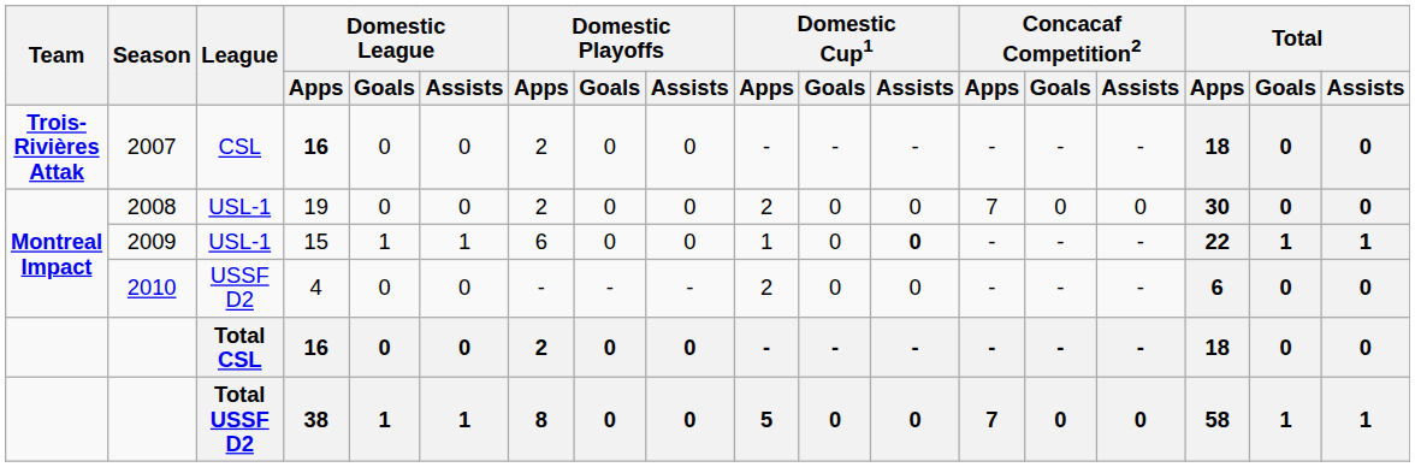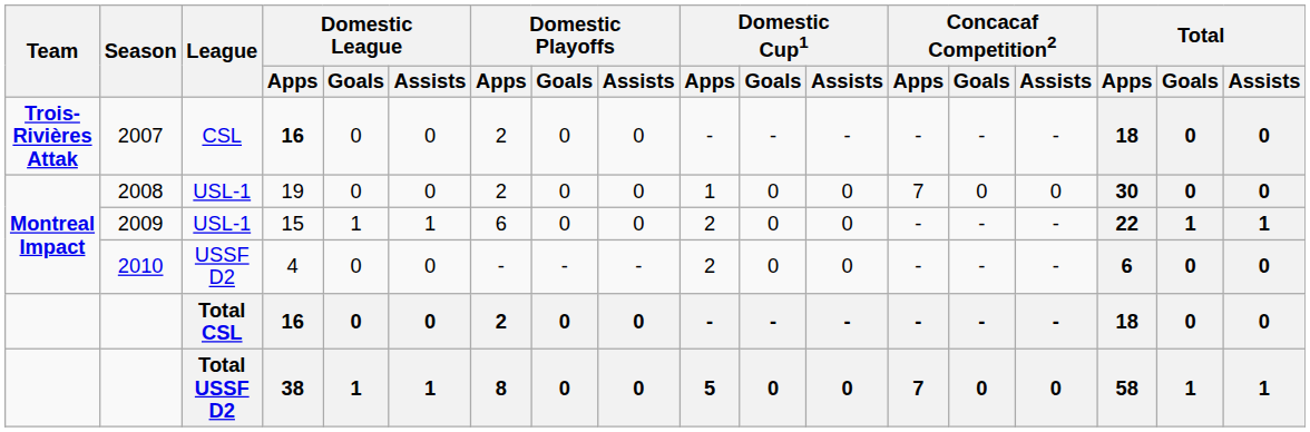2008 | Domestic Cup1 / Apps: 2 -> 1
2009 | Domestic Cup1 / Apps: 1 -> 2
2009 | Domestic Cup1 / Assists: bold -> normal
